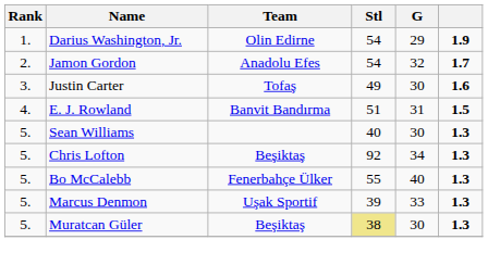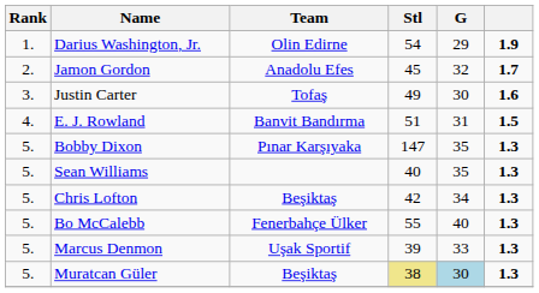Jamon Gordon | Stl: 54 -> 45
+ row: 5. | Bobby Dixon | Pınar Karşıyaka | 147 | 35 | 1.3
Sean Williams | G: 30 -> 35
Chris Lofton | Stl: 92 -> 42
Muratcan Güler | G: no background -> lightblue background
